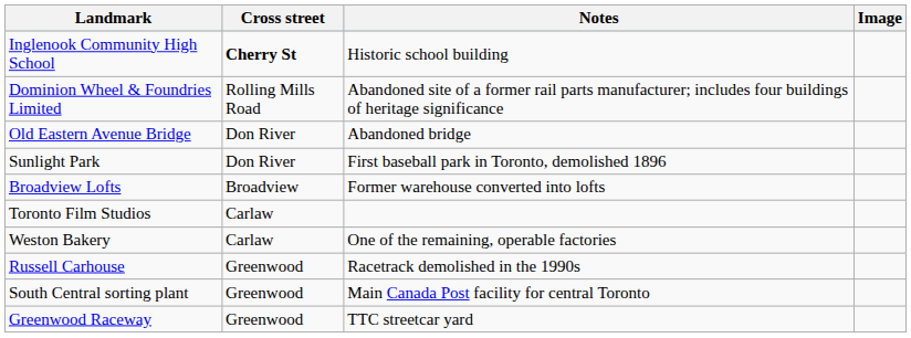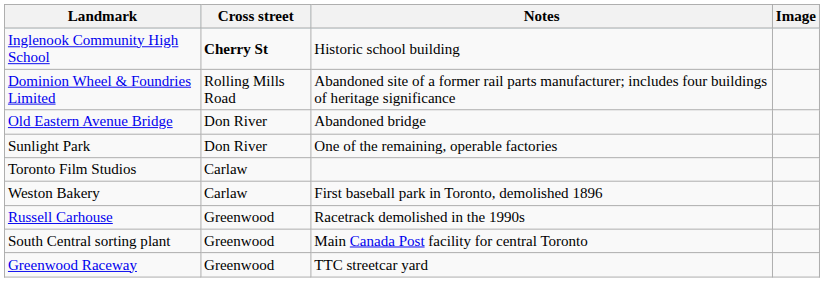Sunlight Park | Notes: First baseball park in Toronto, demolished 1896 -> One of the remaining, operable factories
- row: Broadview Lofts | Broadview | Former warehouse converted into lofts
Weston Bakery | Notes: One of the remaining, operable factories -> First baseball park in Toronto, demolished 1896
